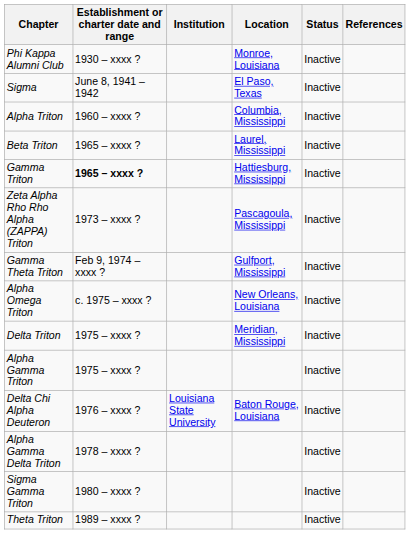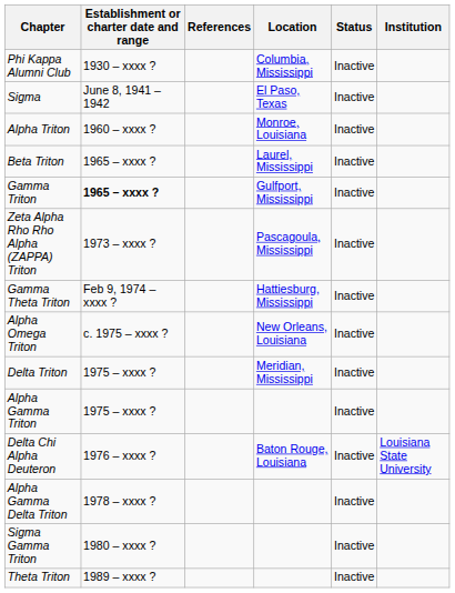columns swapped: Institution <-> References
Phi Kappa Alumni Club | Location: Monroe, Louisiana -> Columbia, Mississippi
Alpha Triton | Location: Columbia, Mississippi -> Monroe, Louisiana
Gamma Triton | Location: Hattiesburg, Mississippi -> Gulfport, Mississippi
Gamma Theta Triton | Location: Gulfport, Mississippi -> Hattiesburg, Mississippi
